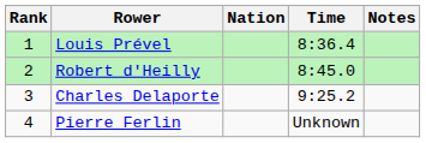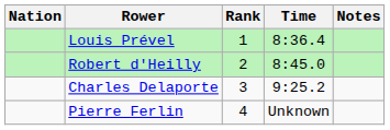columns swapped: Rank <-> Nation
